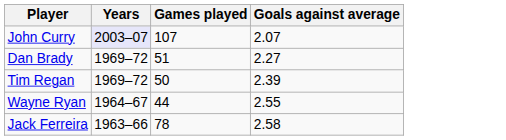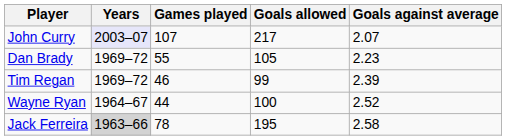+ column: Goals allowed | 217 | 105 | 99 | 100 | 195
Dan Brady | Games played: 51 -> 55
Dan Brady | Goals against average: 2.27 -> 2.23
Tim Regan | Games played: 50 -> 46
Wayne Ryan | Goals against average: 2.55 -> 2.52
Jack Ferreira | Years: no background -> lightgrey background
